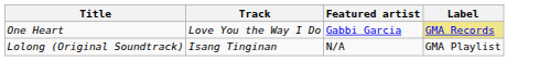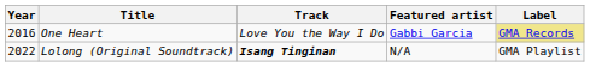+ column: Year | 2016 | 2022
Lolong (Original Soundtrack) | Track: normal -> bold
